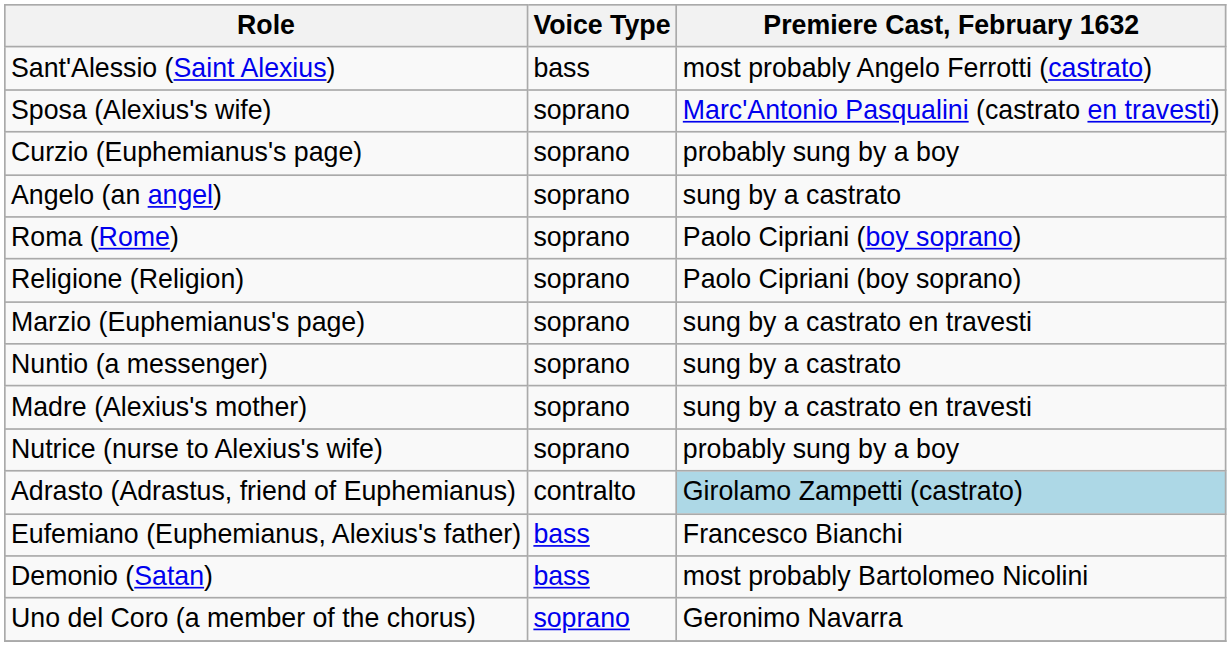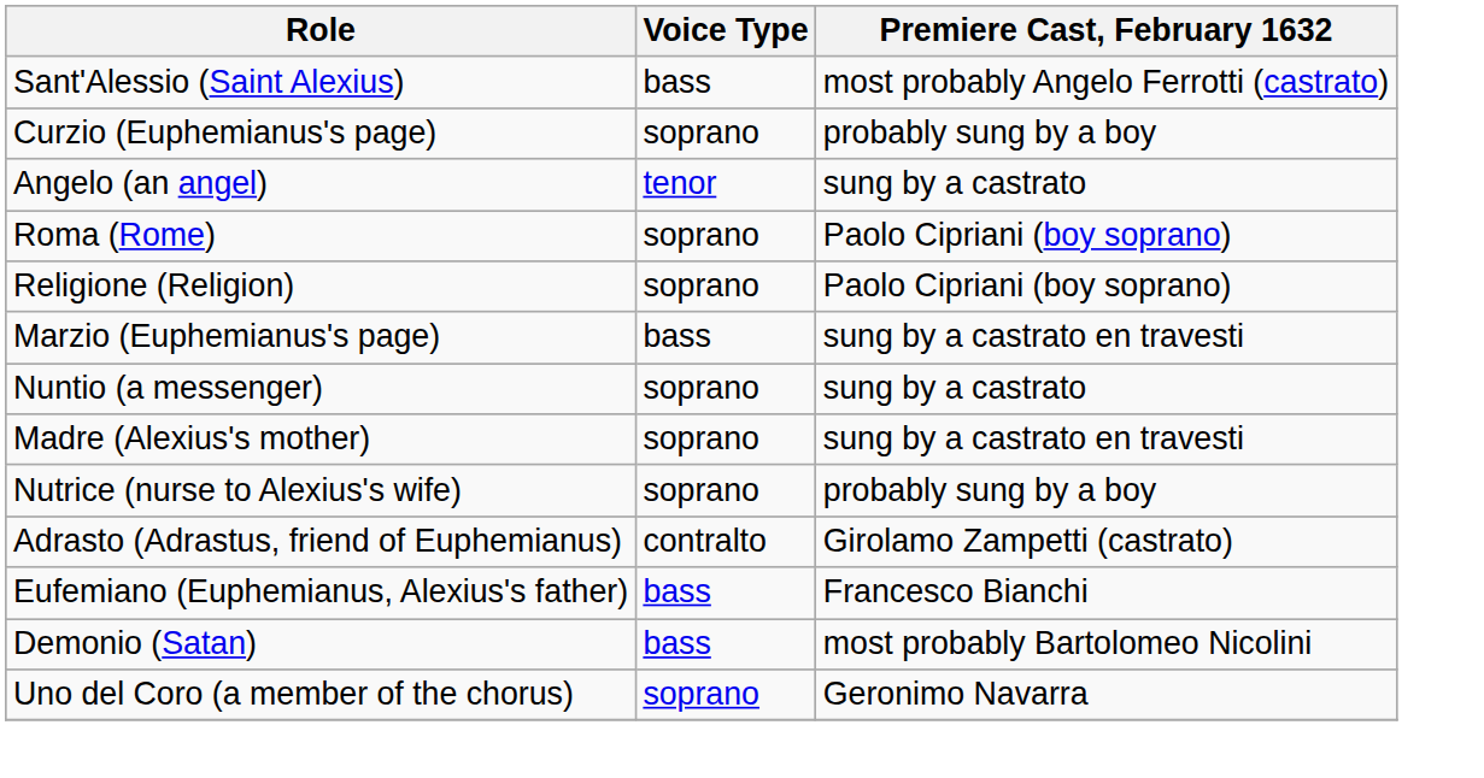- row: Sposa (Alexius's wife) | soprano | Marc'Antonio Pasqualini (castrato en travesti)
Angelo (an angel) | Voice Type: soprano -> tenor
Marzio (Euphemianus's page) | Voice Type: soprano -> bass
Adrasto (Adrastus, friend of Euphemianus) | Premiere Cast, February 1632: lightblue background -> no background
